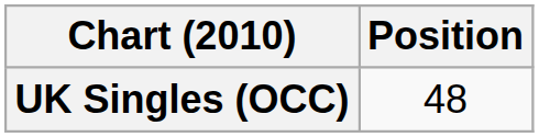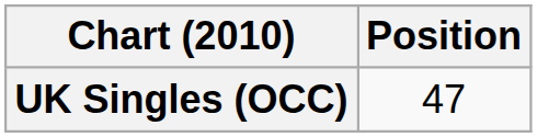UK Singles (OCC) | Position: 48 -> 47
